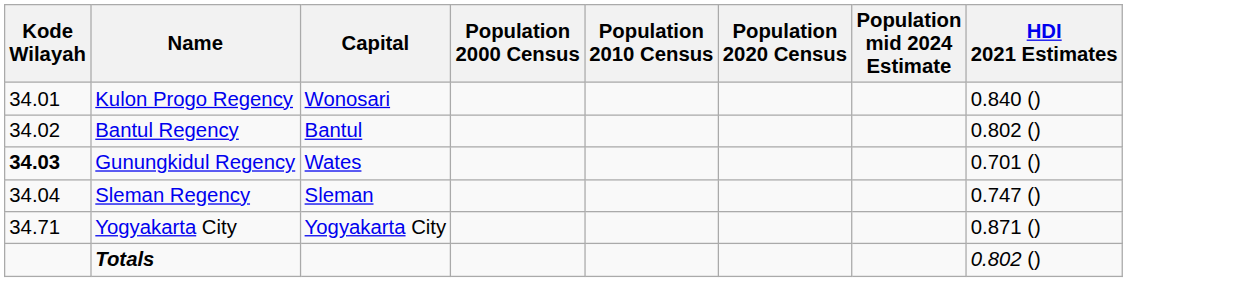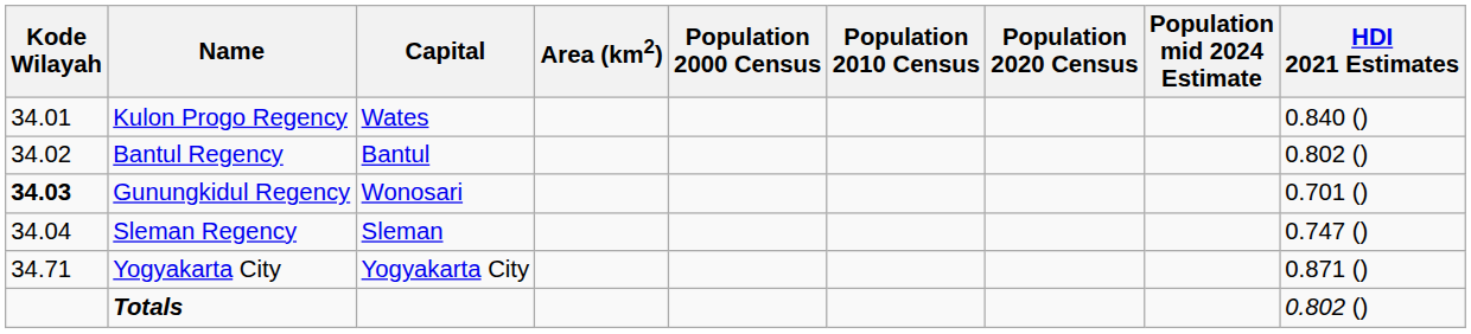+ column: Area (km2)
Kulon Progo Regency | Capital: Wonosari -> Wates
Gunungkidul Regency | Capital: Wates -> Wonosari
